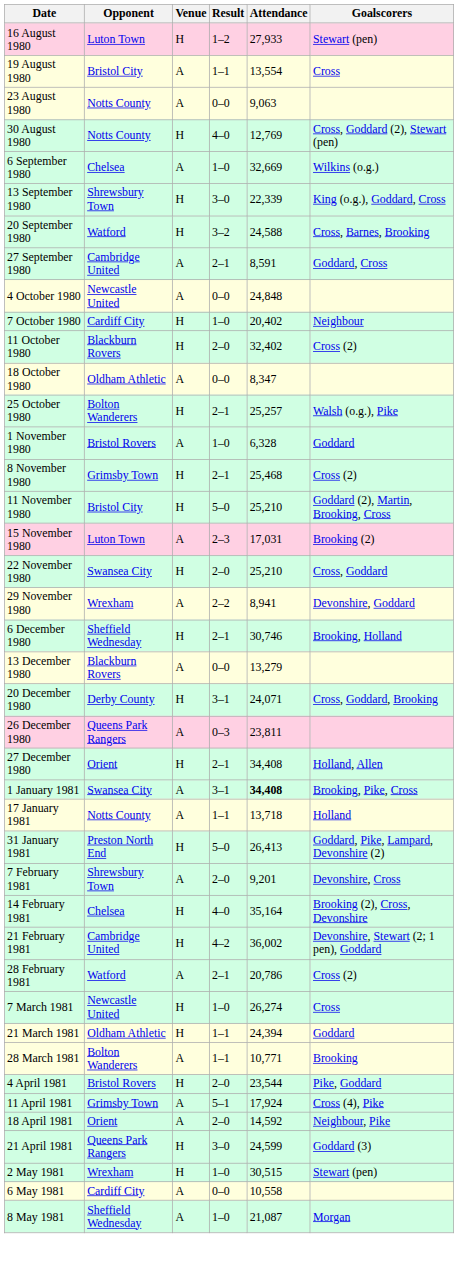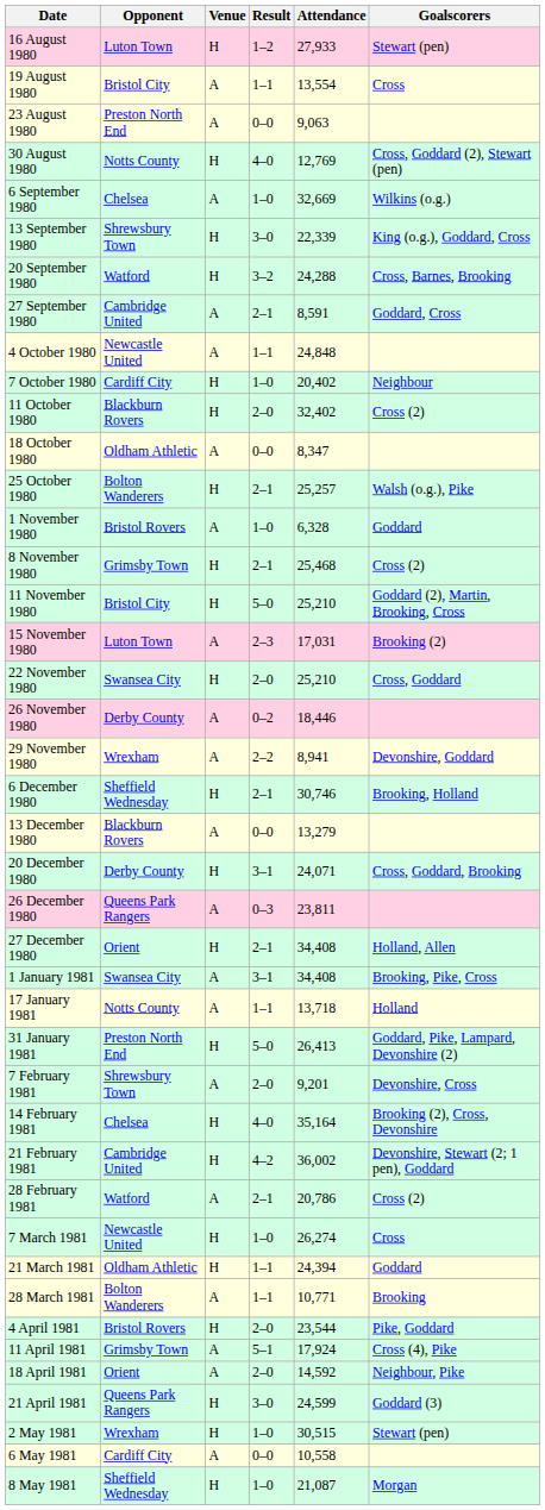23 August 1980 | Opponent: Notts County -> Preston North End
20 September 1980 | Attendance: 24,588 -> 24,288
4 October 1980 | Result: 0–0 -> 1–1
+ row: 26 November 1980 | Derby County | A | 0–2 | 18,446
1 January 1981 | Attendance: bold -> normal
8 May 1981 | Venue: A -> H
